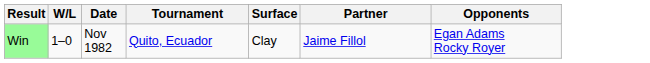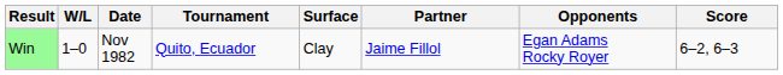+ column: Score | 6–2, 6–3
